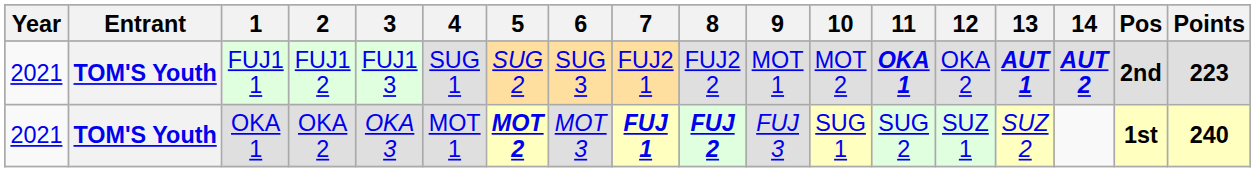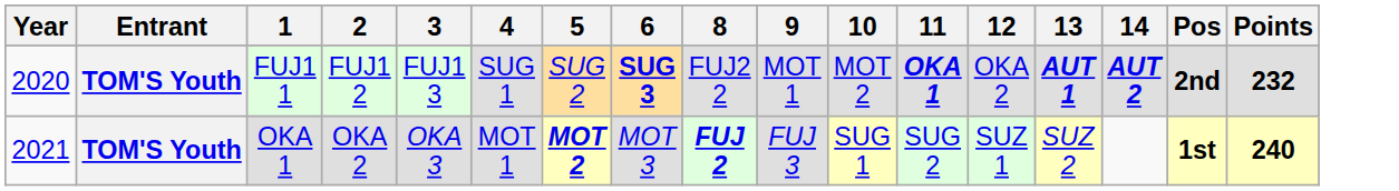- column: 7 | FUJ2 1 | FUJ 1
FUJ1 1 | Year: 2021 -> 2020
FUJ1 1 | 6: normal -> bold
FUJ1 1 | Points: 223 -> 232
